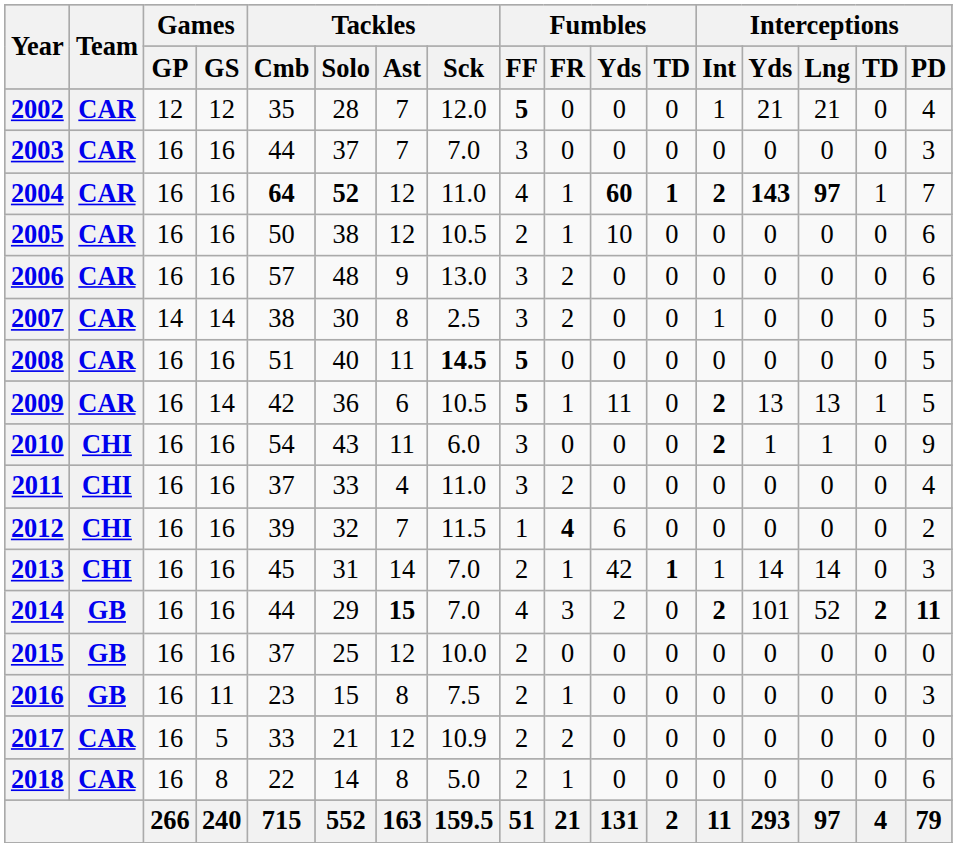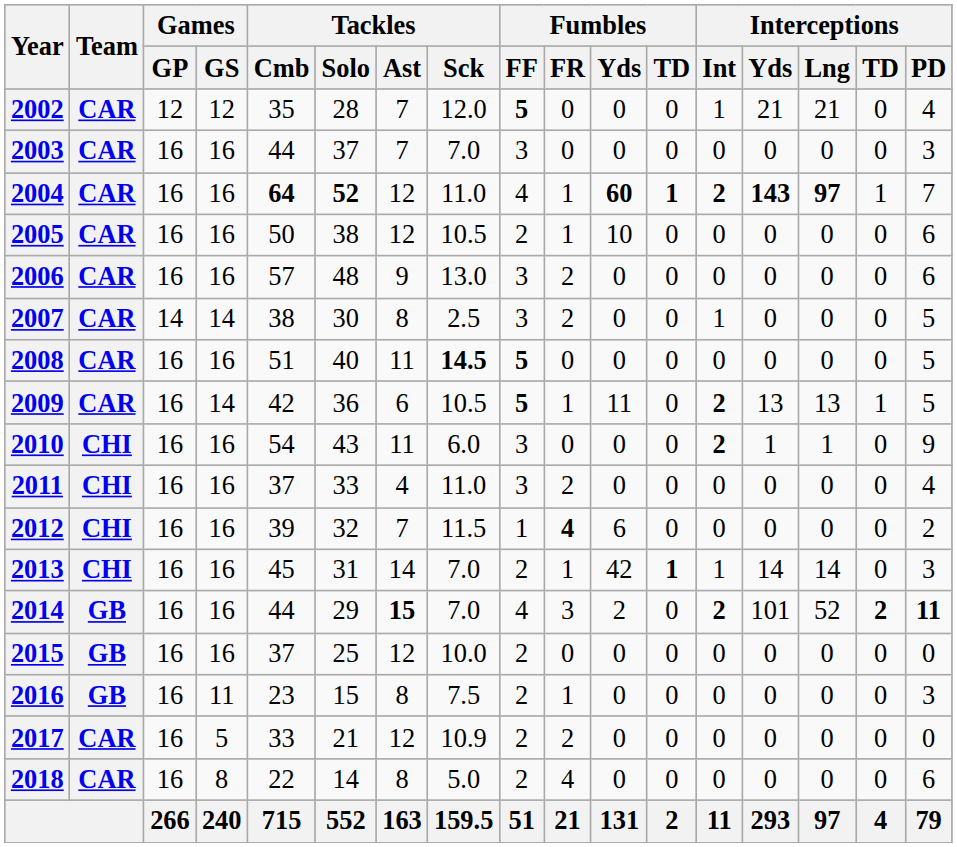2018 | Fumbles / FR: 1 -> 4
